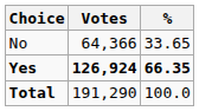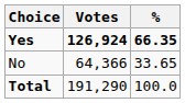rows swapped: Yes <-> No
